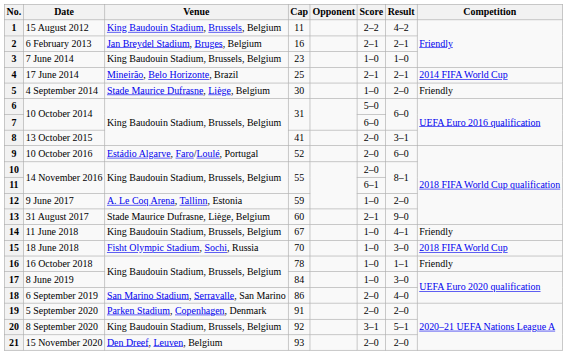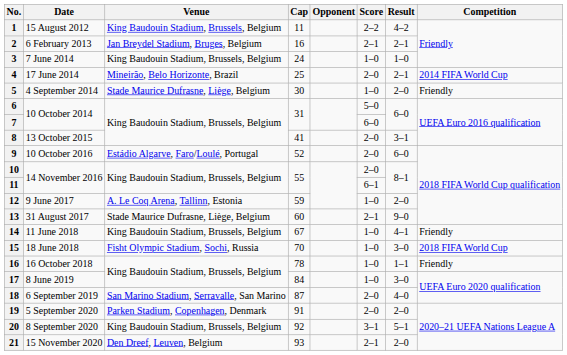7 June 2014 | Cap: 23 -> 24
17 June 2014 | Score: 2–1 -> 2–0
6 September 2019 | Cap: 86 -> 87
15 November 2020 | Score: 2–0 -> 2–1
